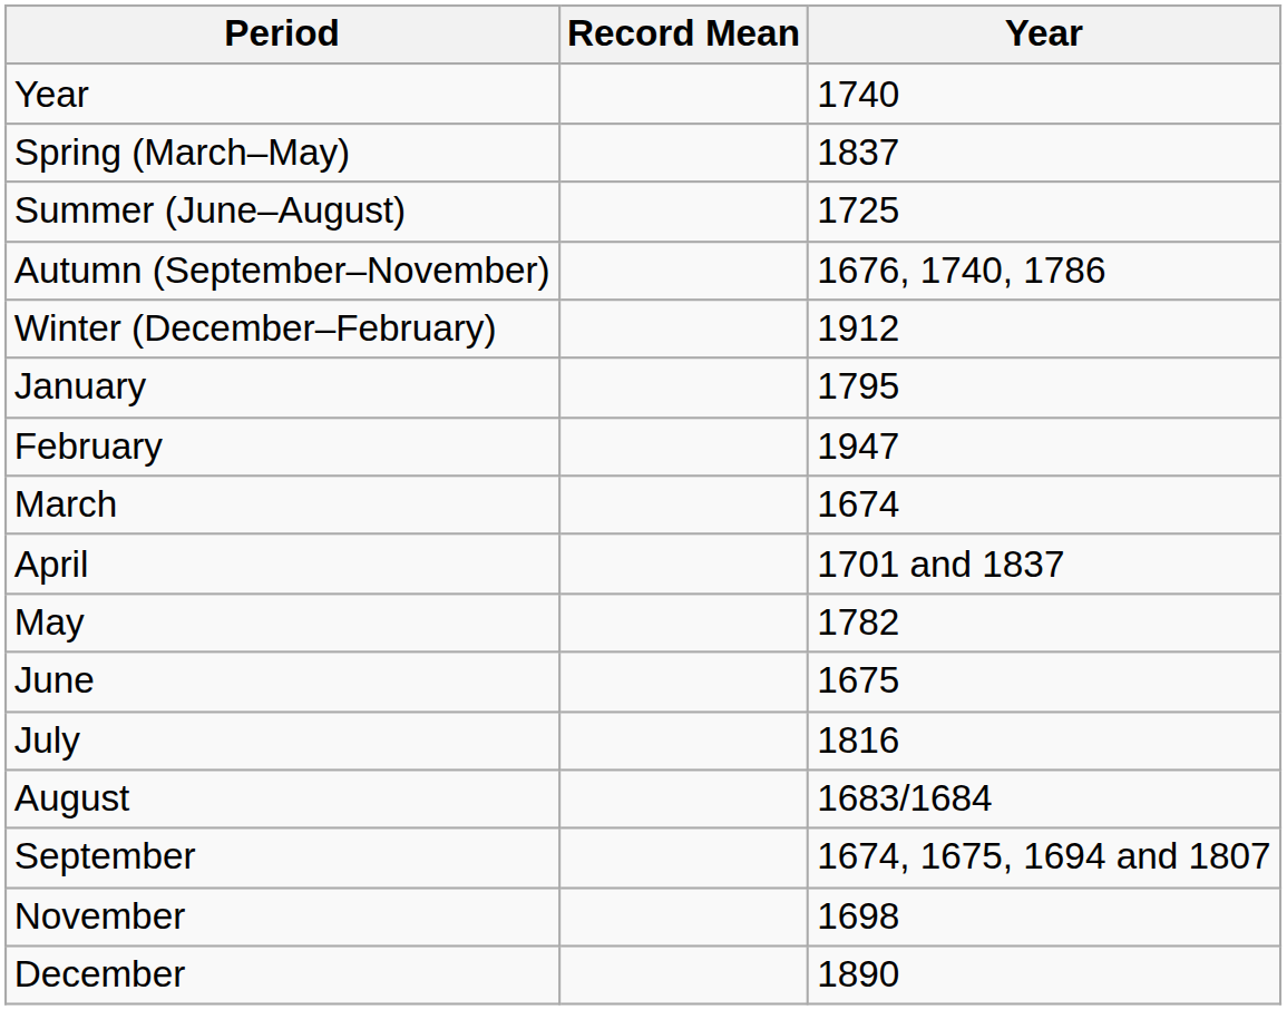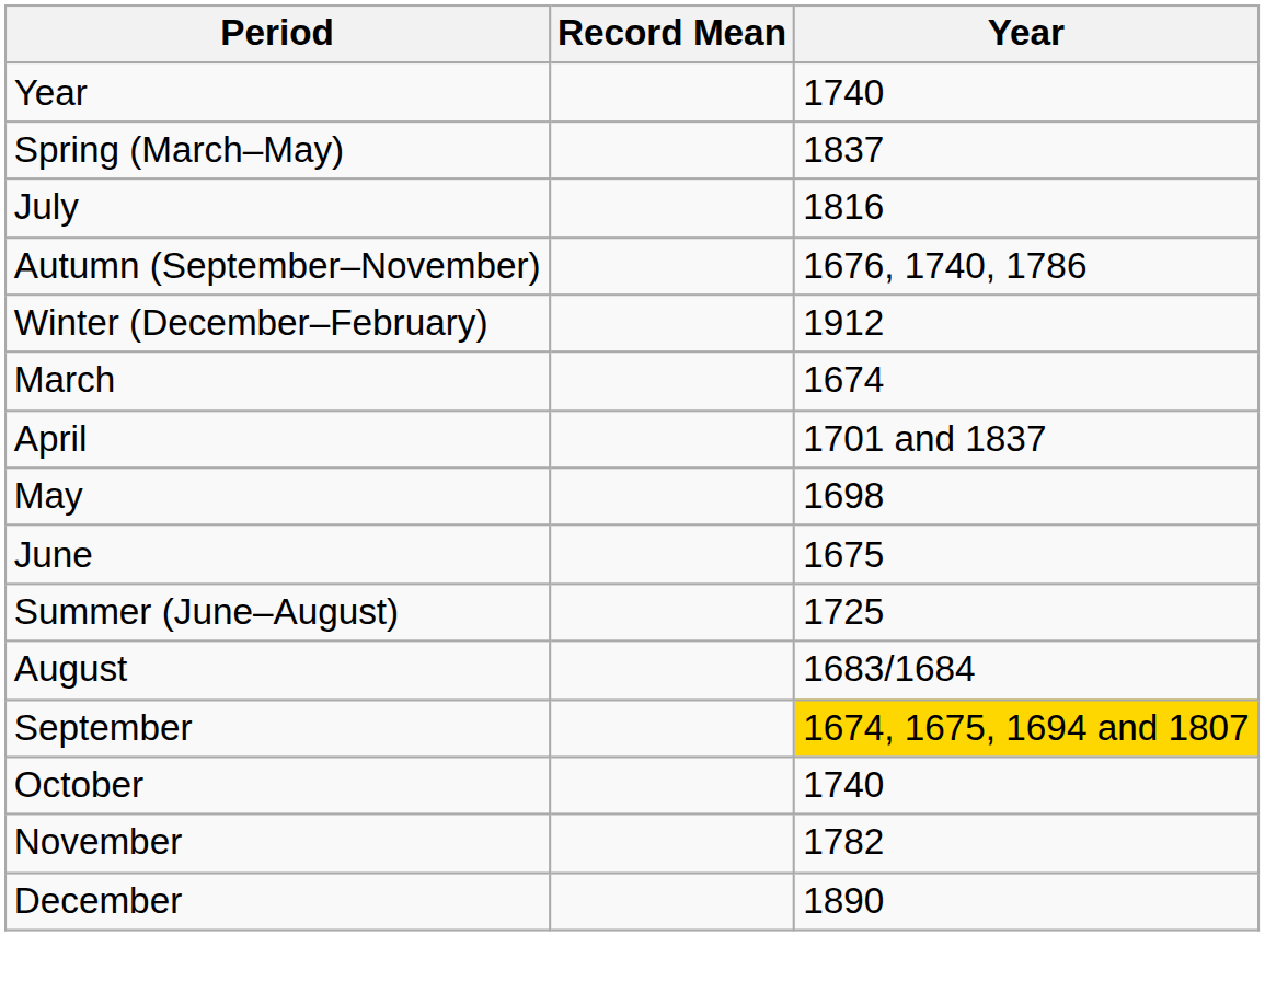rows swapped: Summer (June–August) <-> July
- row: January | 1795
- row: February | 1947
May | Year: 1782 -> 1698
September | Year: no background -> gold background
+ row: October | 1740
November | Year: 1698 -> 1782
